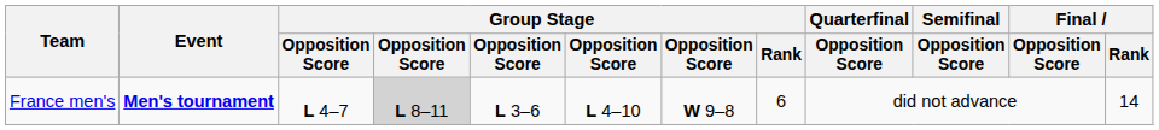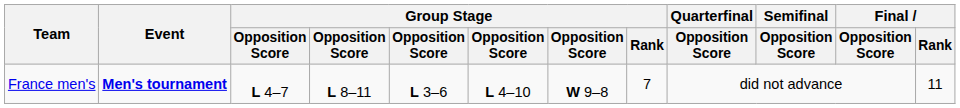France men's | column 4: lightgrey background -> no background
France men's | Group Stage / Rank: 6 -> 7
France men's | Final / Rank: 14 -> 11
